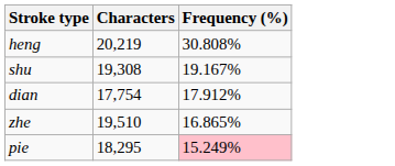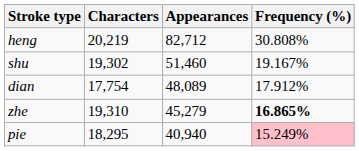+ column: Appearances | 82,712 | 51,460 | 48,089 | 45,279 | 40,940
shu | Characters: 19,308 -> 19,302
zhe | Characters: 19,510 -> 19,310
zhe | Frequency (%): normal -> bold
